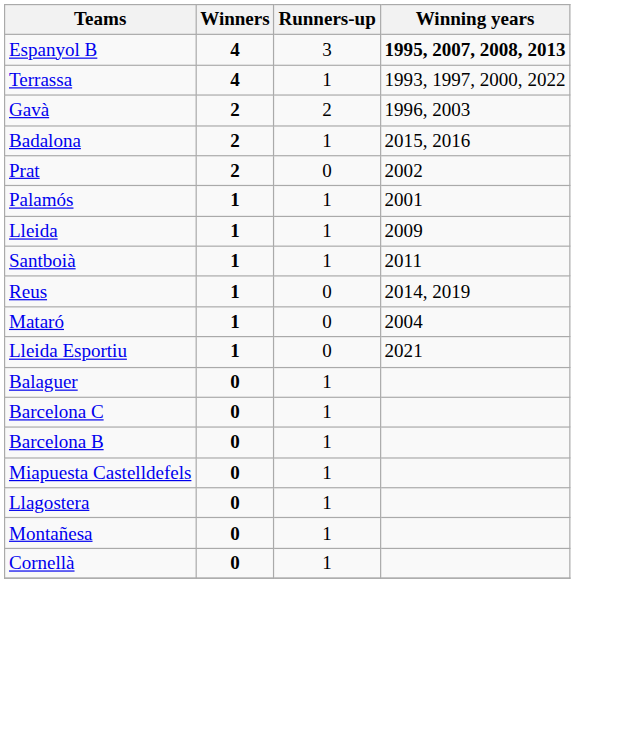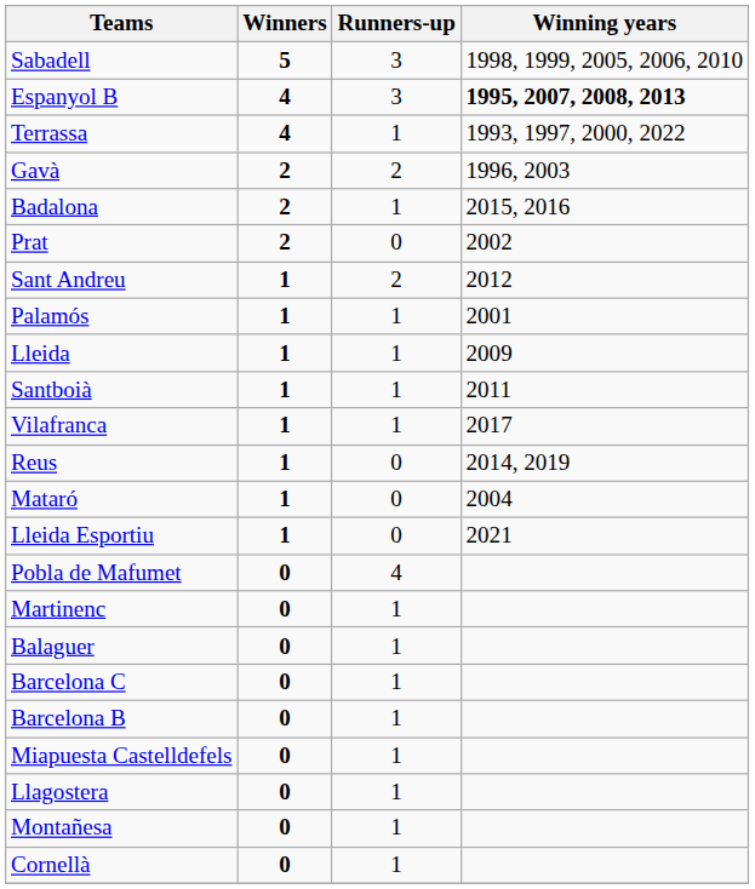+ row: Sabadell | 5 | 3 | 1998, 1999, 2005, 2006, 2010
+ row: Sant Andreu | 1 | 2 | 2012
+ row: Vilafranca | 1 | 1 | 2017
+ row: Pobla de Mafumet | 0 | 4
+ row: Martinenc | 0 | 1
